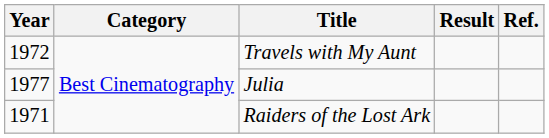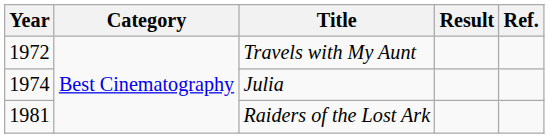Julia | Year: 1977 -> 1974
Raiders of the Lost Ark | Year: 1971 -> 1981
